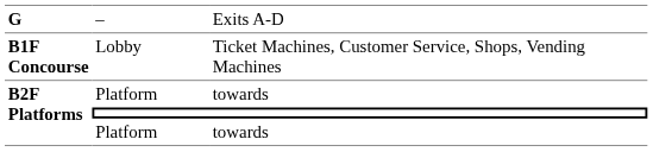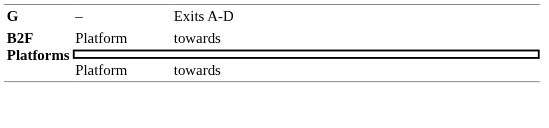- row: B1F Concourse | Lobby | Ticket Machines, Customer Service, Shops, Vending Machines
